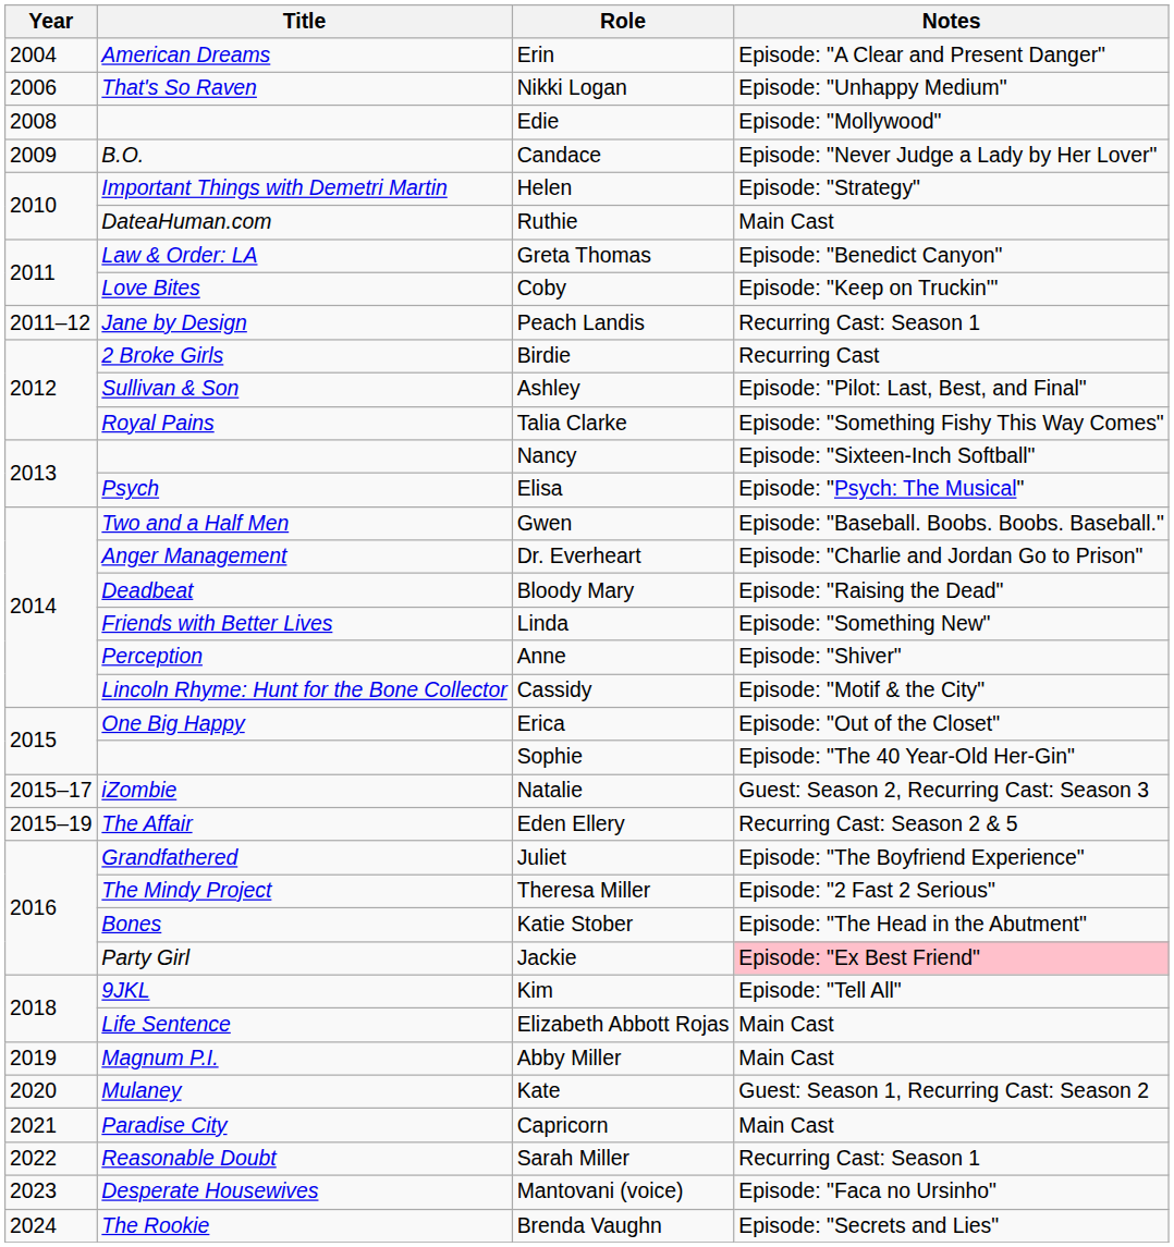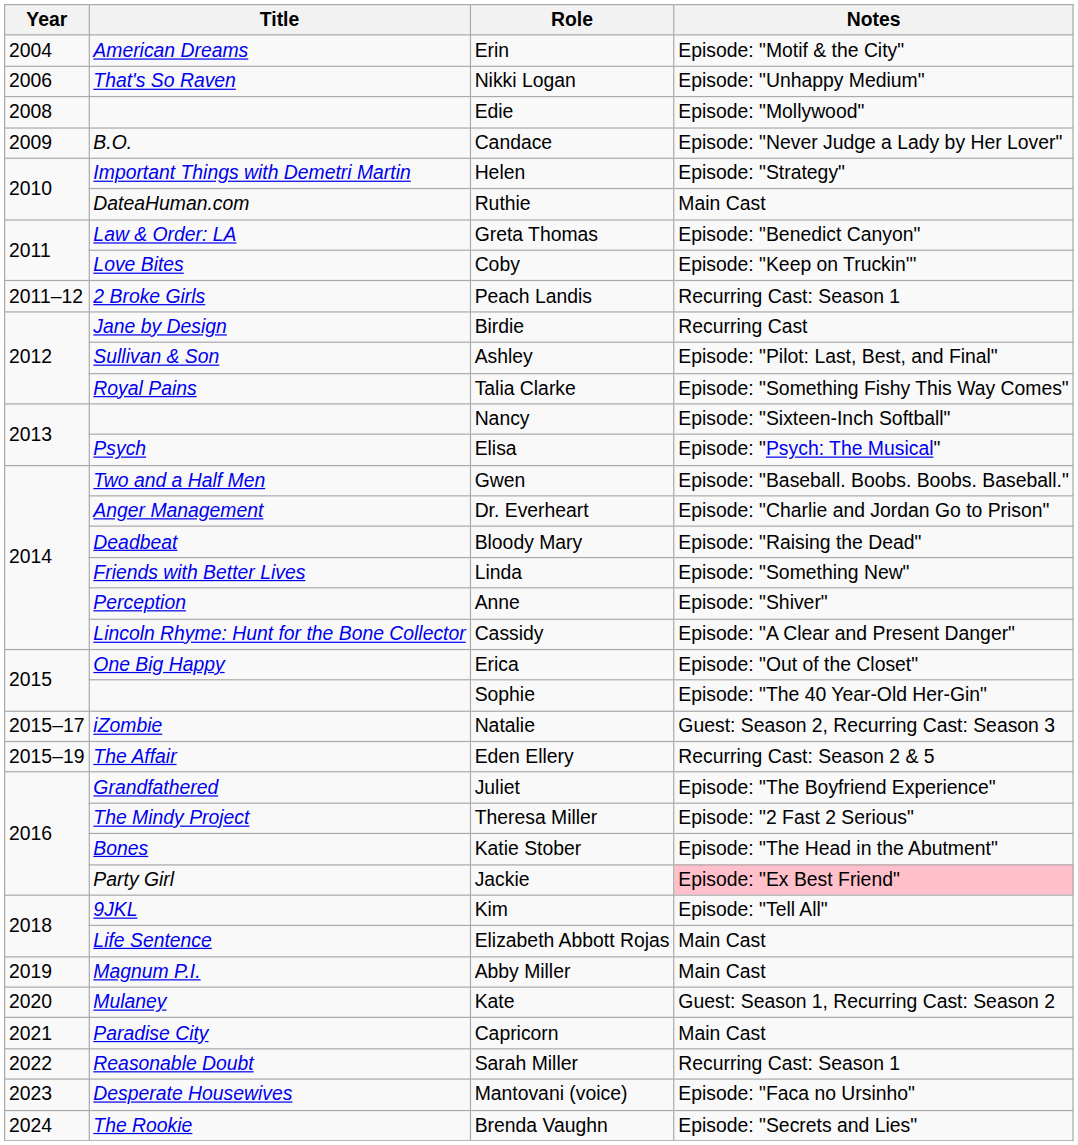Erin | Notes: Episode: "A Clear and Present Danger" -> Episode: "Motif & the City"
Peach Landis | Title: Jane by Design -> 2 Broke Girls
Birdie | Title: 2 Broke Girls -> Jane by Design
Cassidy | Notes: Episode: "Motif & the City" -> Episode: "A Clear and Present Danger"
